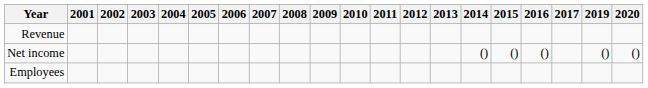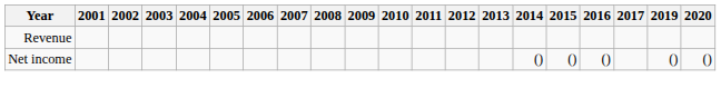- row: Employees
